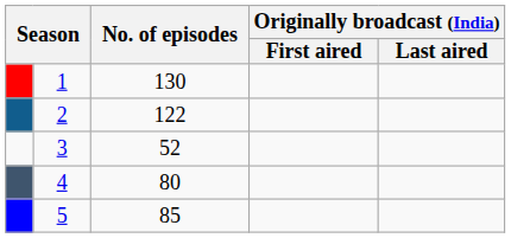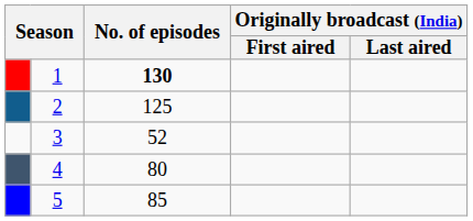1 | No. of episodes: normal -> bold
2 | No. of episodes: 122 -> 125
